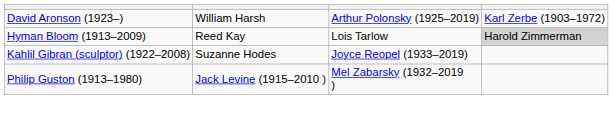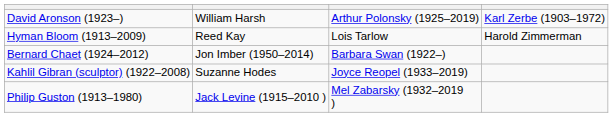Hyman Bloom (1913–2009) | column 4: lightgrey background -> no background
+ row: Bernard Chaet (1924–2012) | Jon Imber (1950–2014) | Barbara Swan (1922–)
